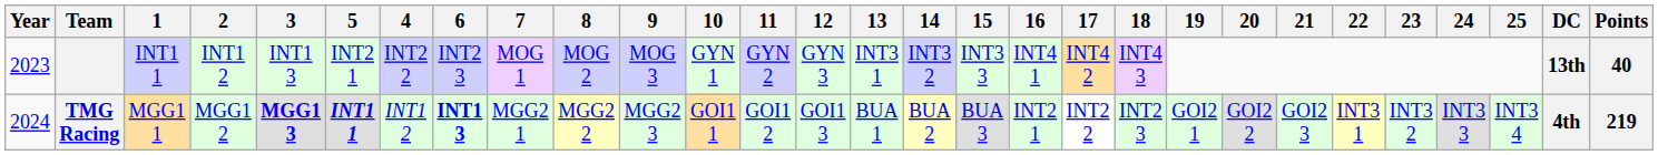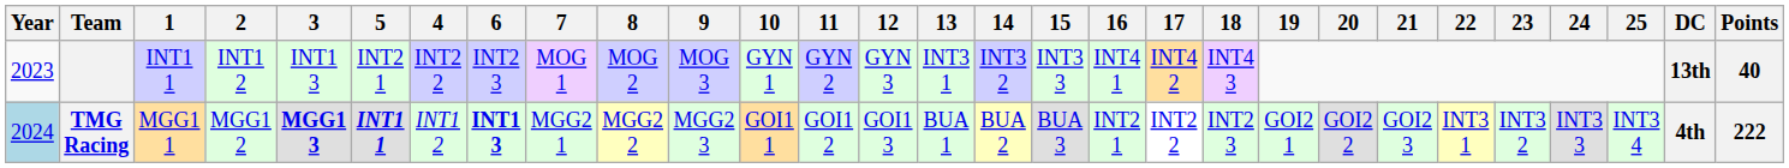TMG Racing | Year: no background -> lightblue background
TMG Racing | Points: 219 -> 222
